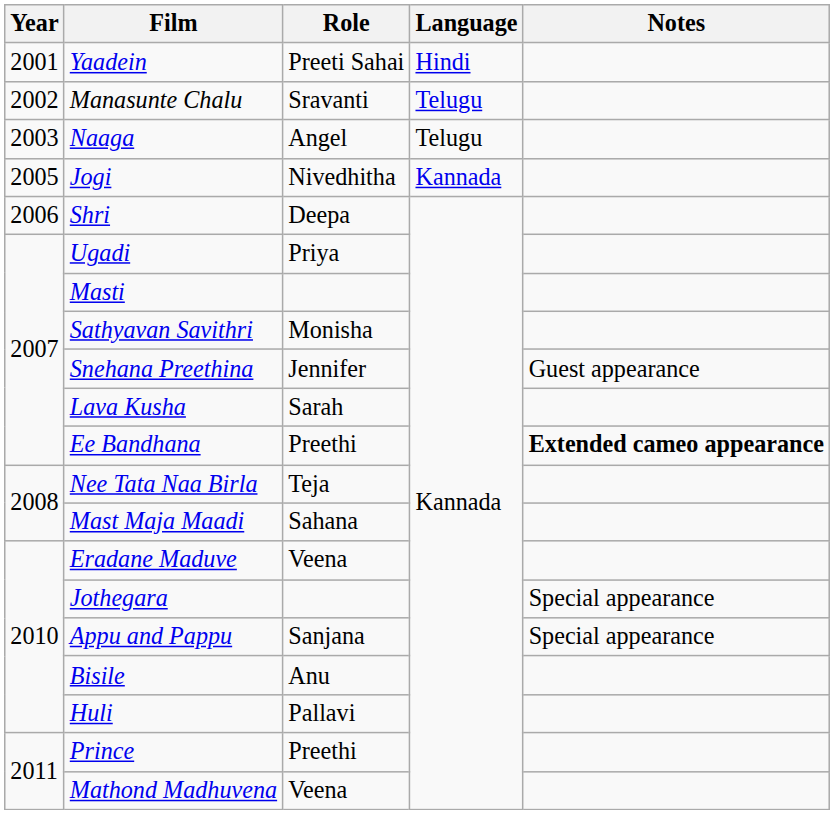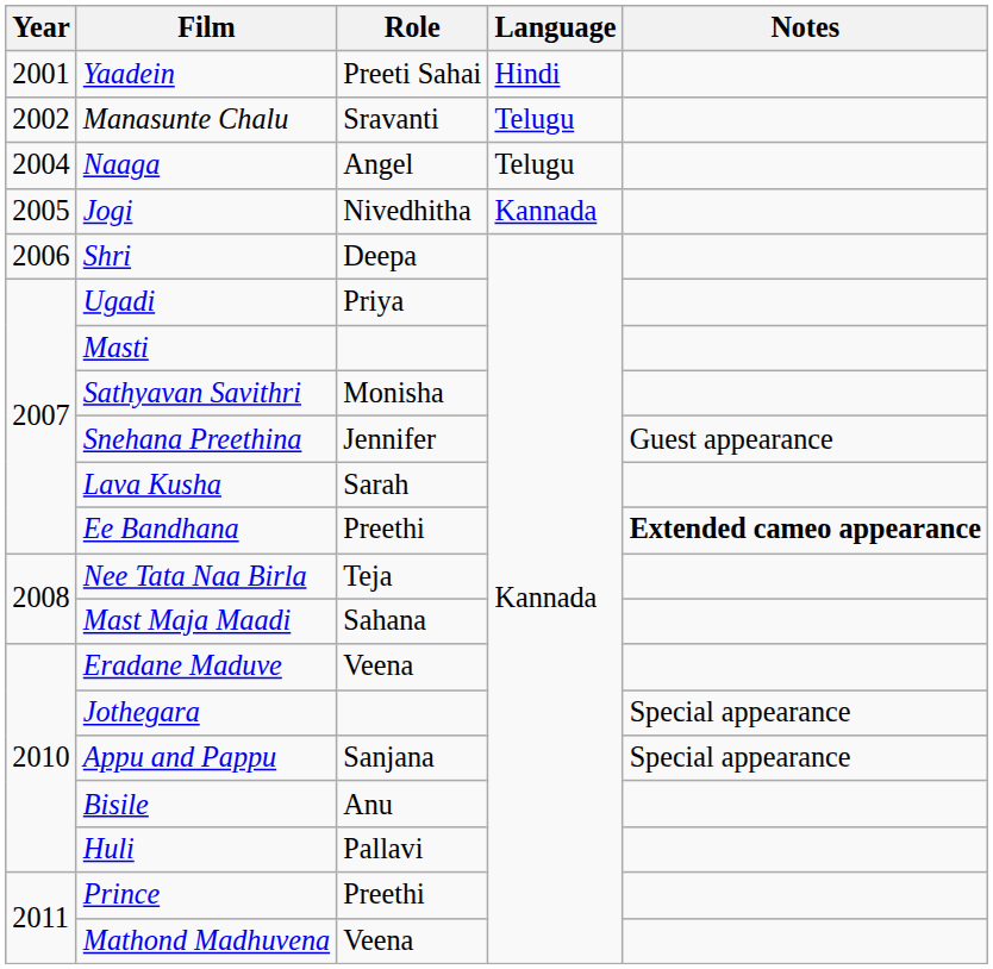Naaga | Year: 2003 -> 2004
